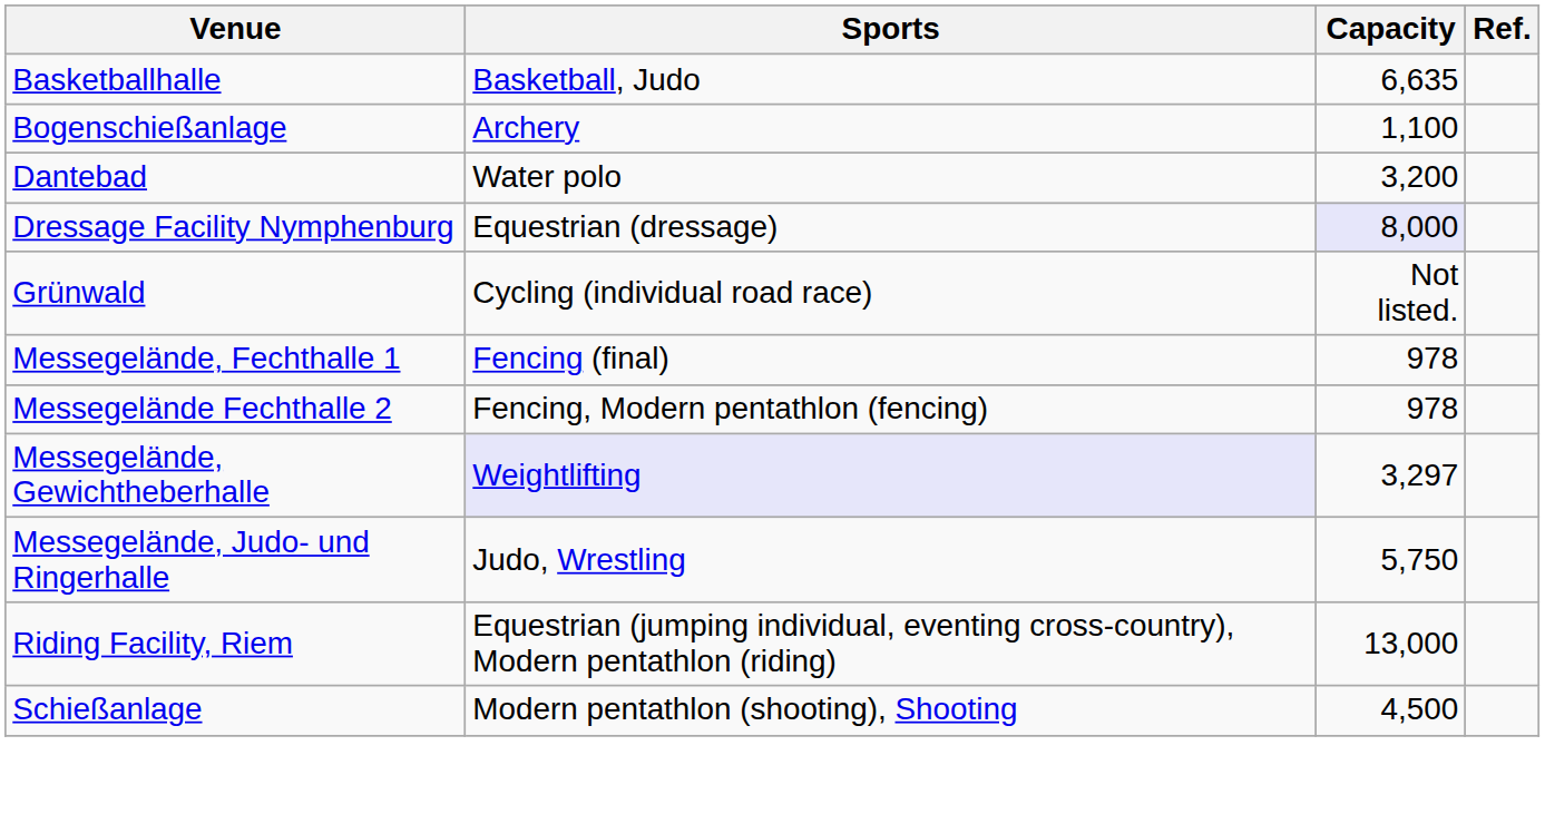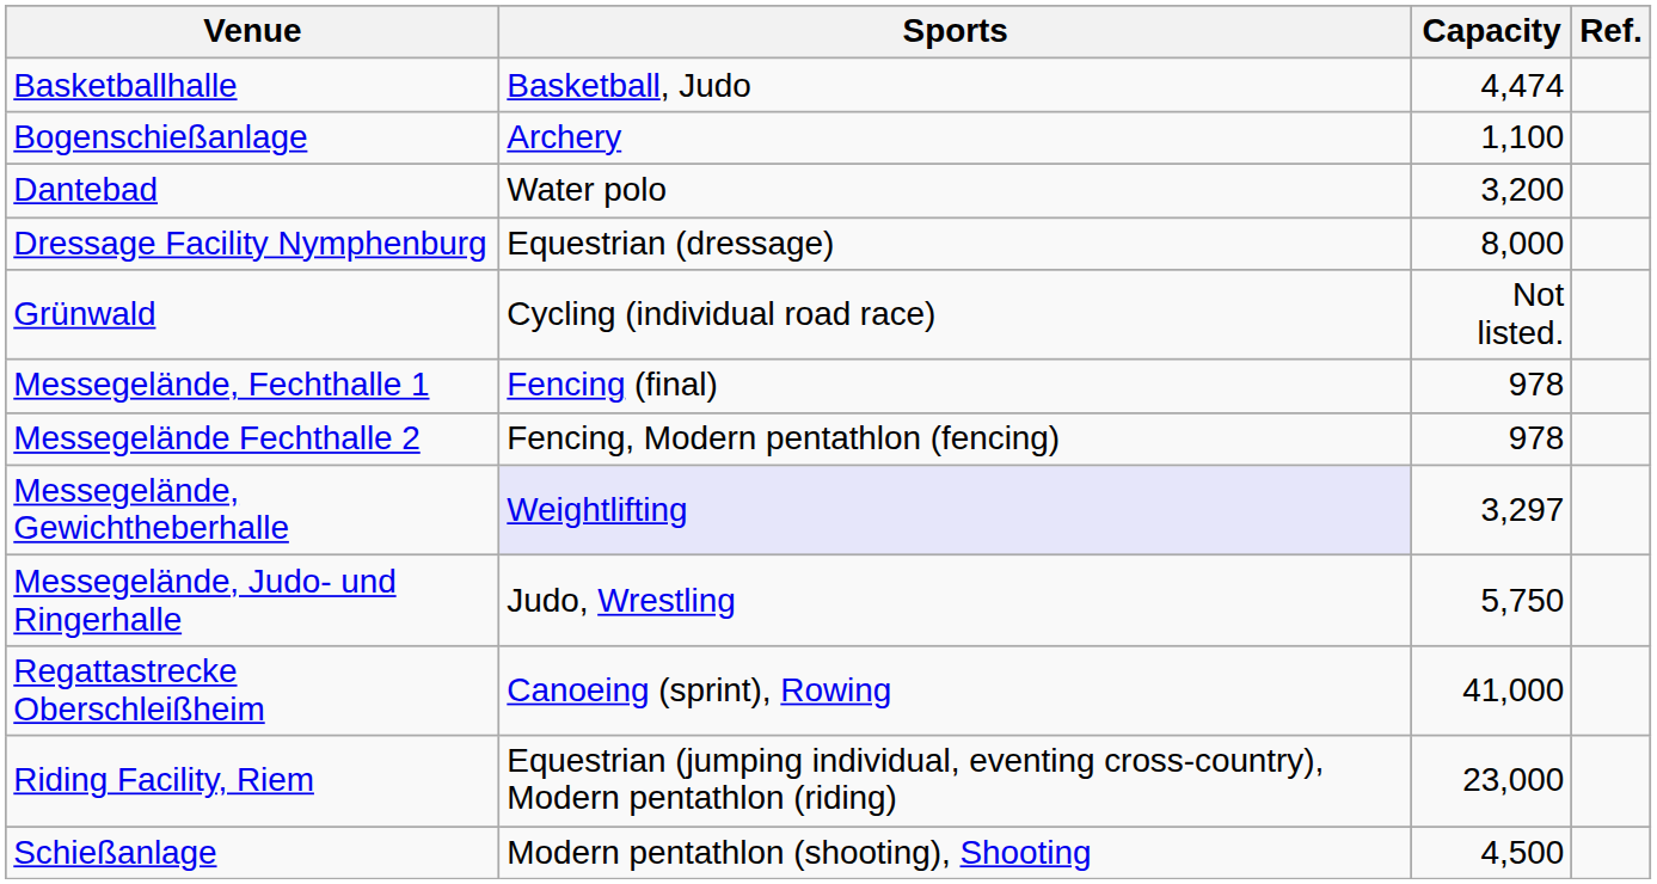Basketballhalle | Capacity: 6,635 -> 4,474
Dressage Facility Nymphenburg | Capacity: lavender background -> no background
+ row: Regattastrecke Oberschleißheim | Canoeing (sprint), Rowing | 41,000
Riding Facility, Riem | Capacity: 13,000 -> 23,000
